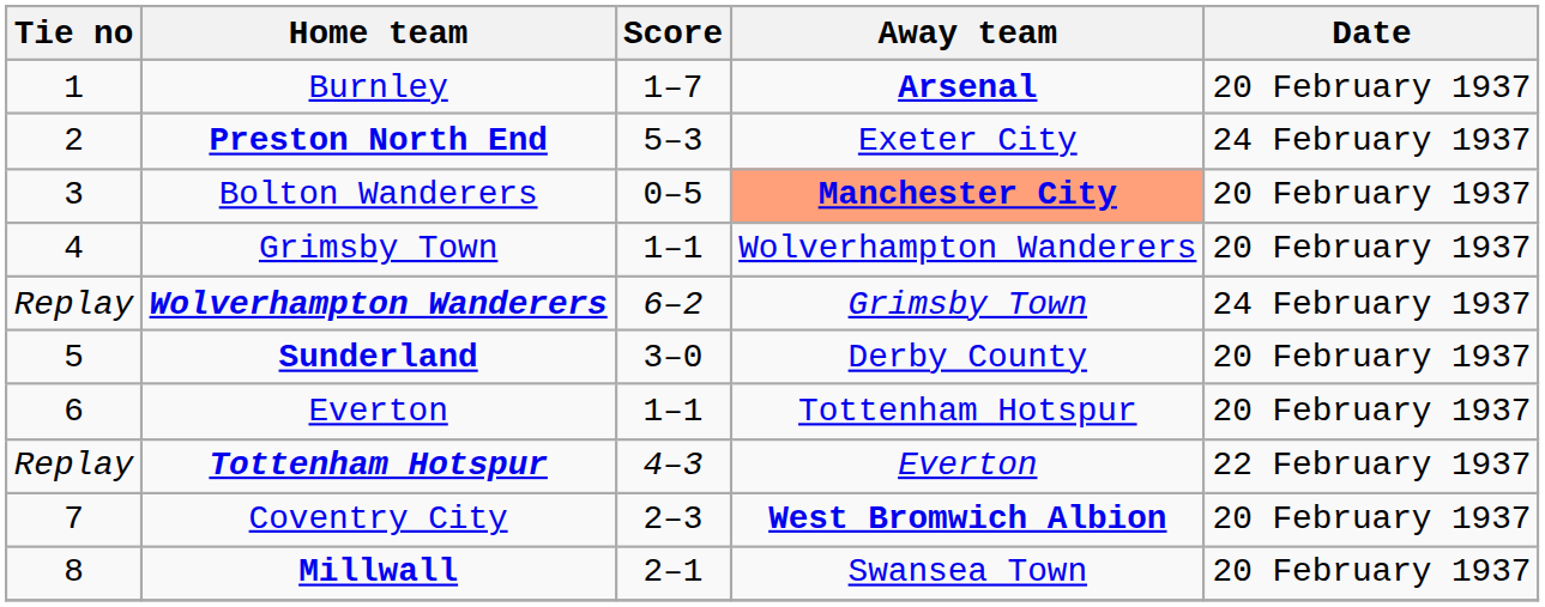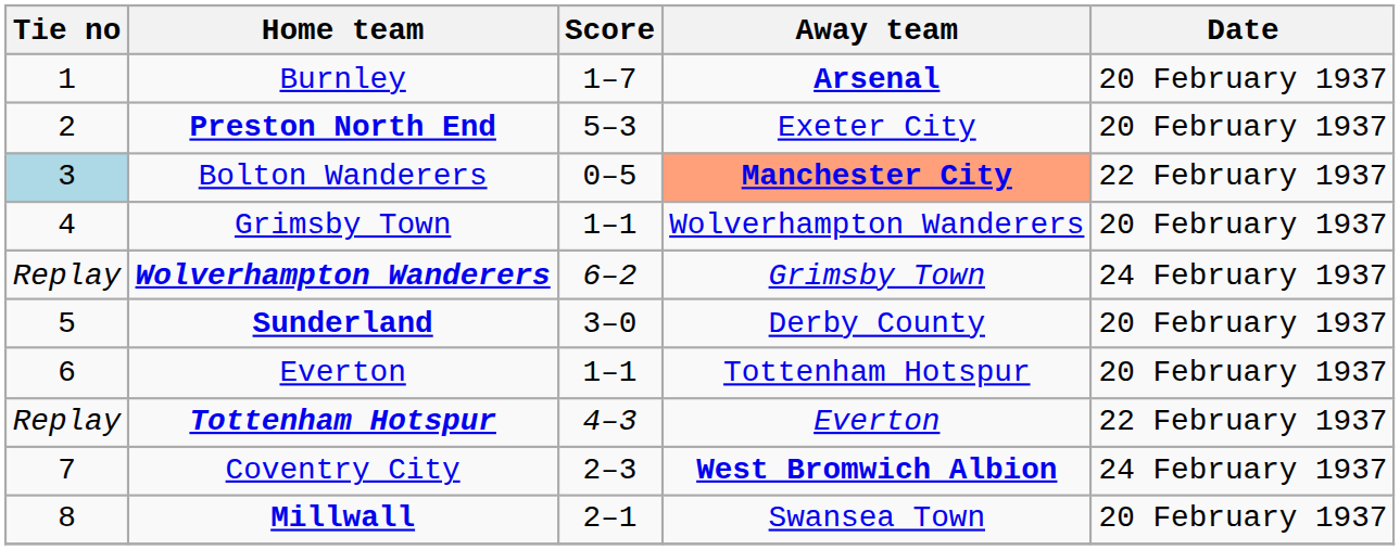Preston North End | Date: 24 February 1937 -> 20 February 1937
Bolton Wanderers | Tie no: no background -> lightblue background
Bolton Wanderers | Date: 20 February 1937 -> 22 February 1937
Coventry City | Date: 20 February 1937 -> 24 February 1937
